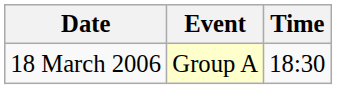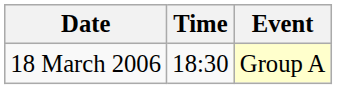columns swapped: Time <-> Event
